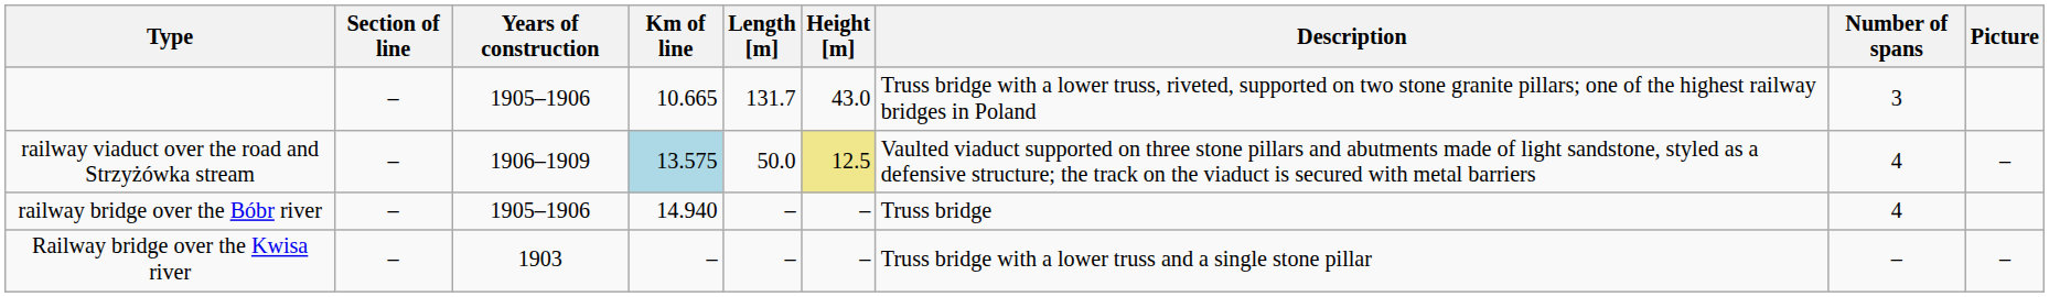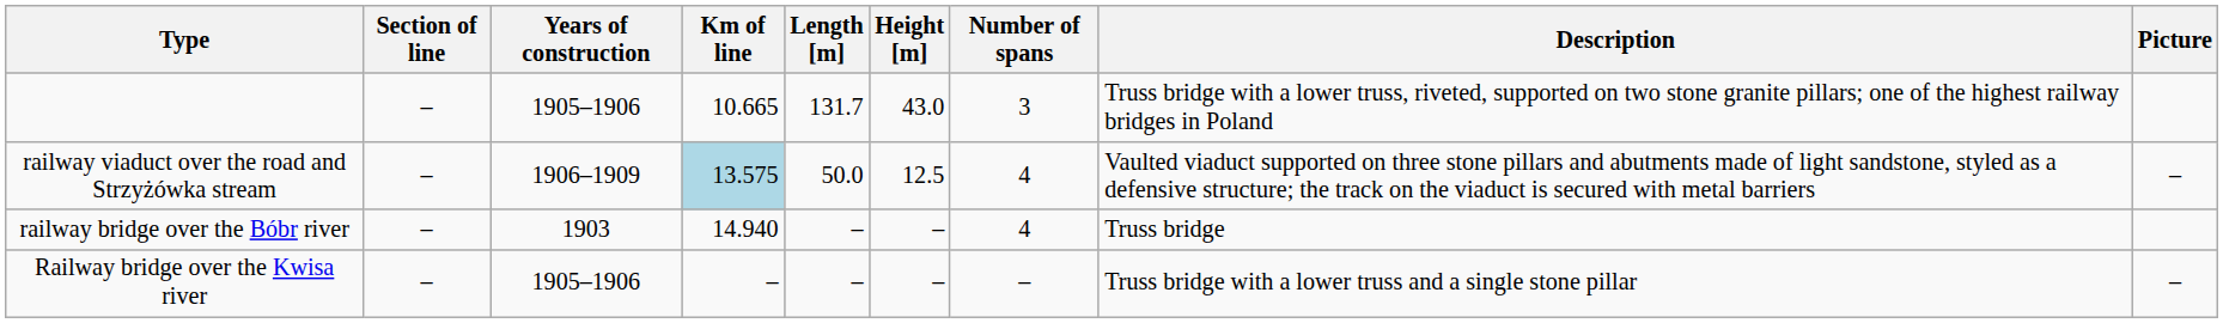columns swapped: Number of spans <-> Description
railway viaduct over the road and Strzyżówka stream | Height [m]: khaki background -> no background
railway bridge over the Bóbr river | Years of construction: 1905–1906 -> 1903
Railway bridge over the Kwisa river | Years of construction: 1903 -> 1905–1906
